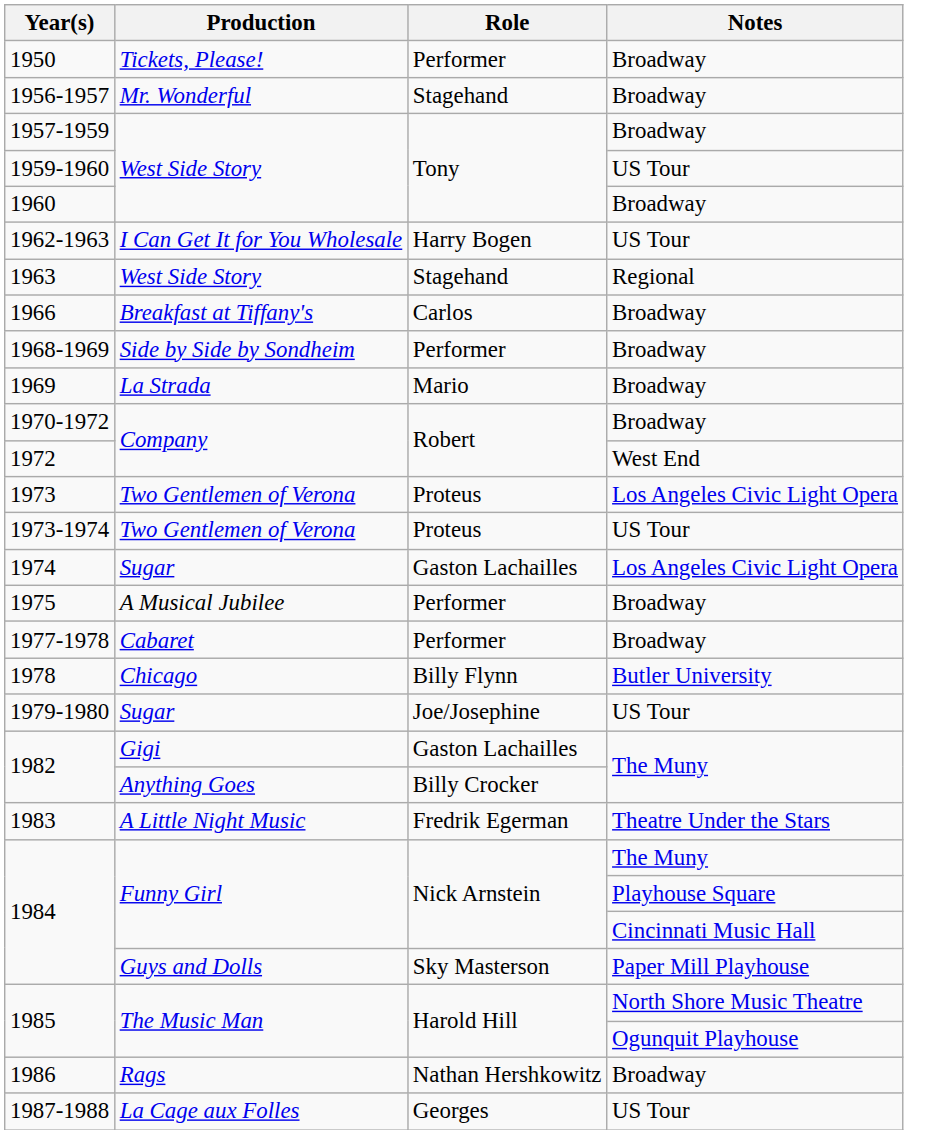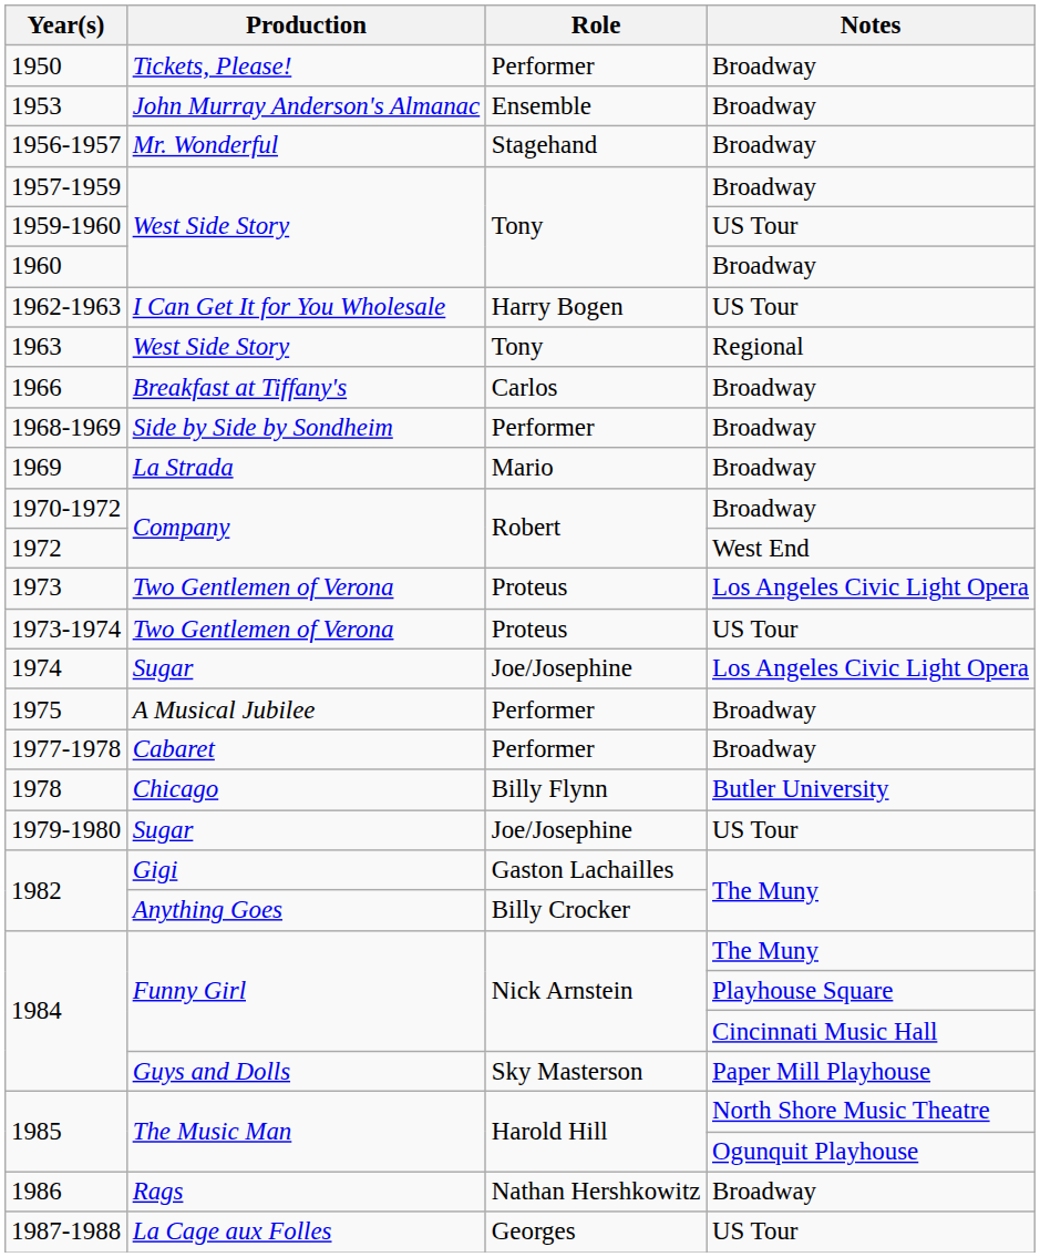+ row: 1953 | John Murray Anderson's Almanac | Ensemble | Broadway
1963 | Role: Stagehand -> Tony
1974 | Role: Gaston Lachailles -> Joe/Josephine
- row: 1983 | A Little Night Music | Fredrik Egerman | Theatre Under the Stars
